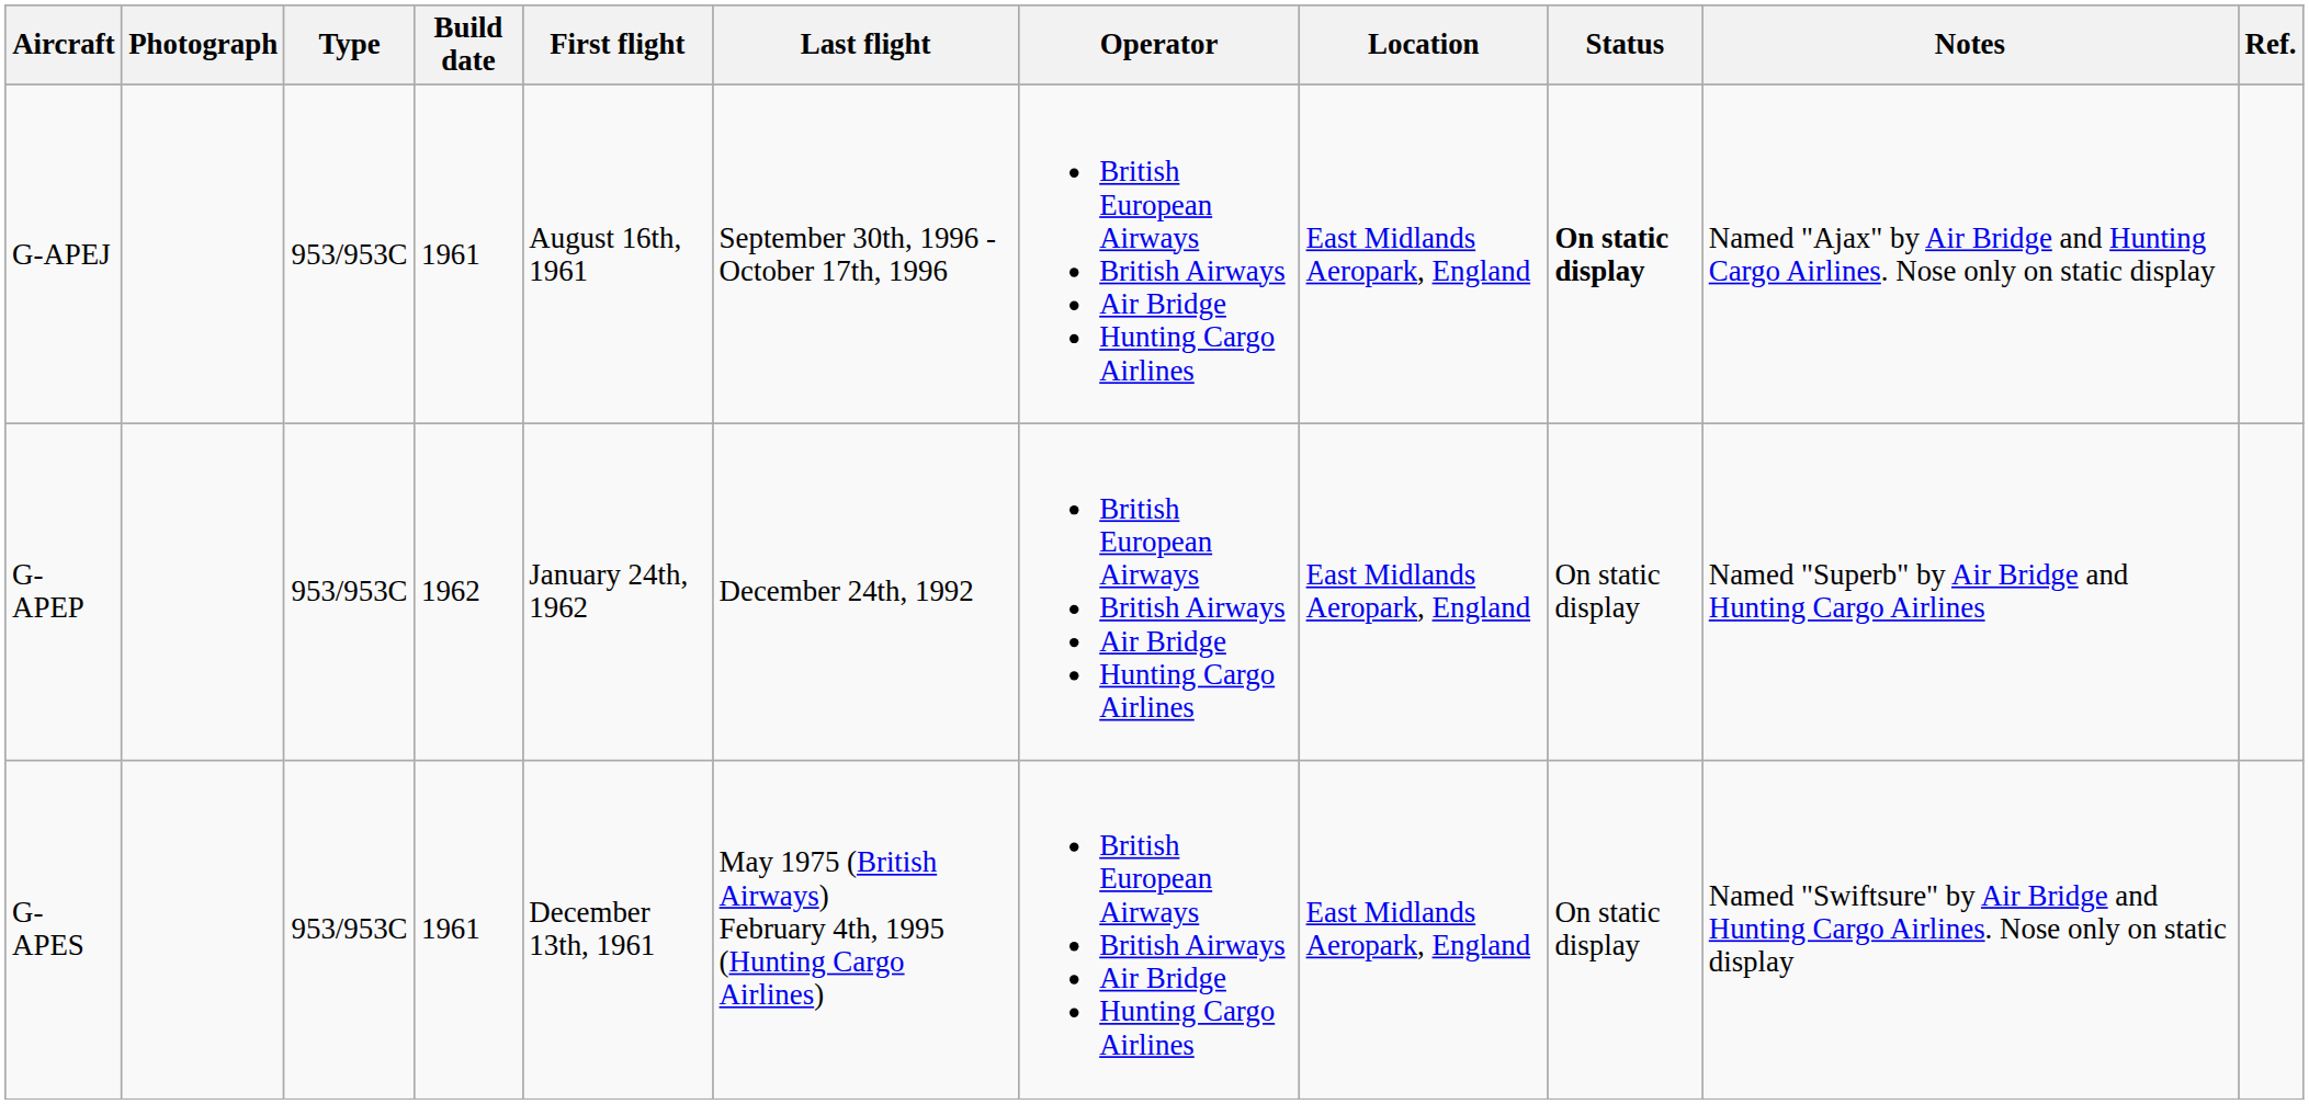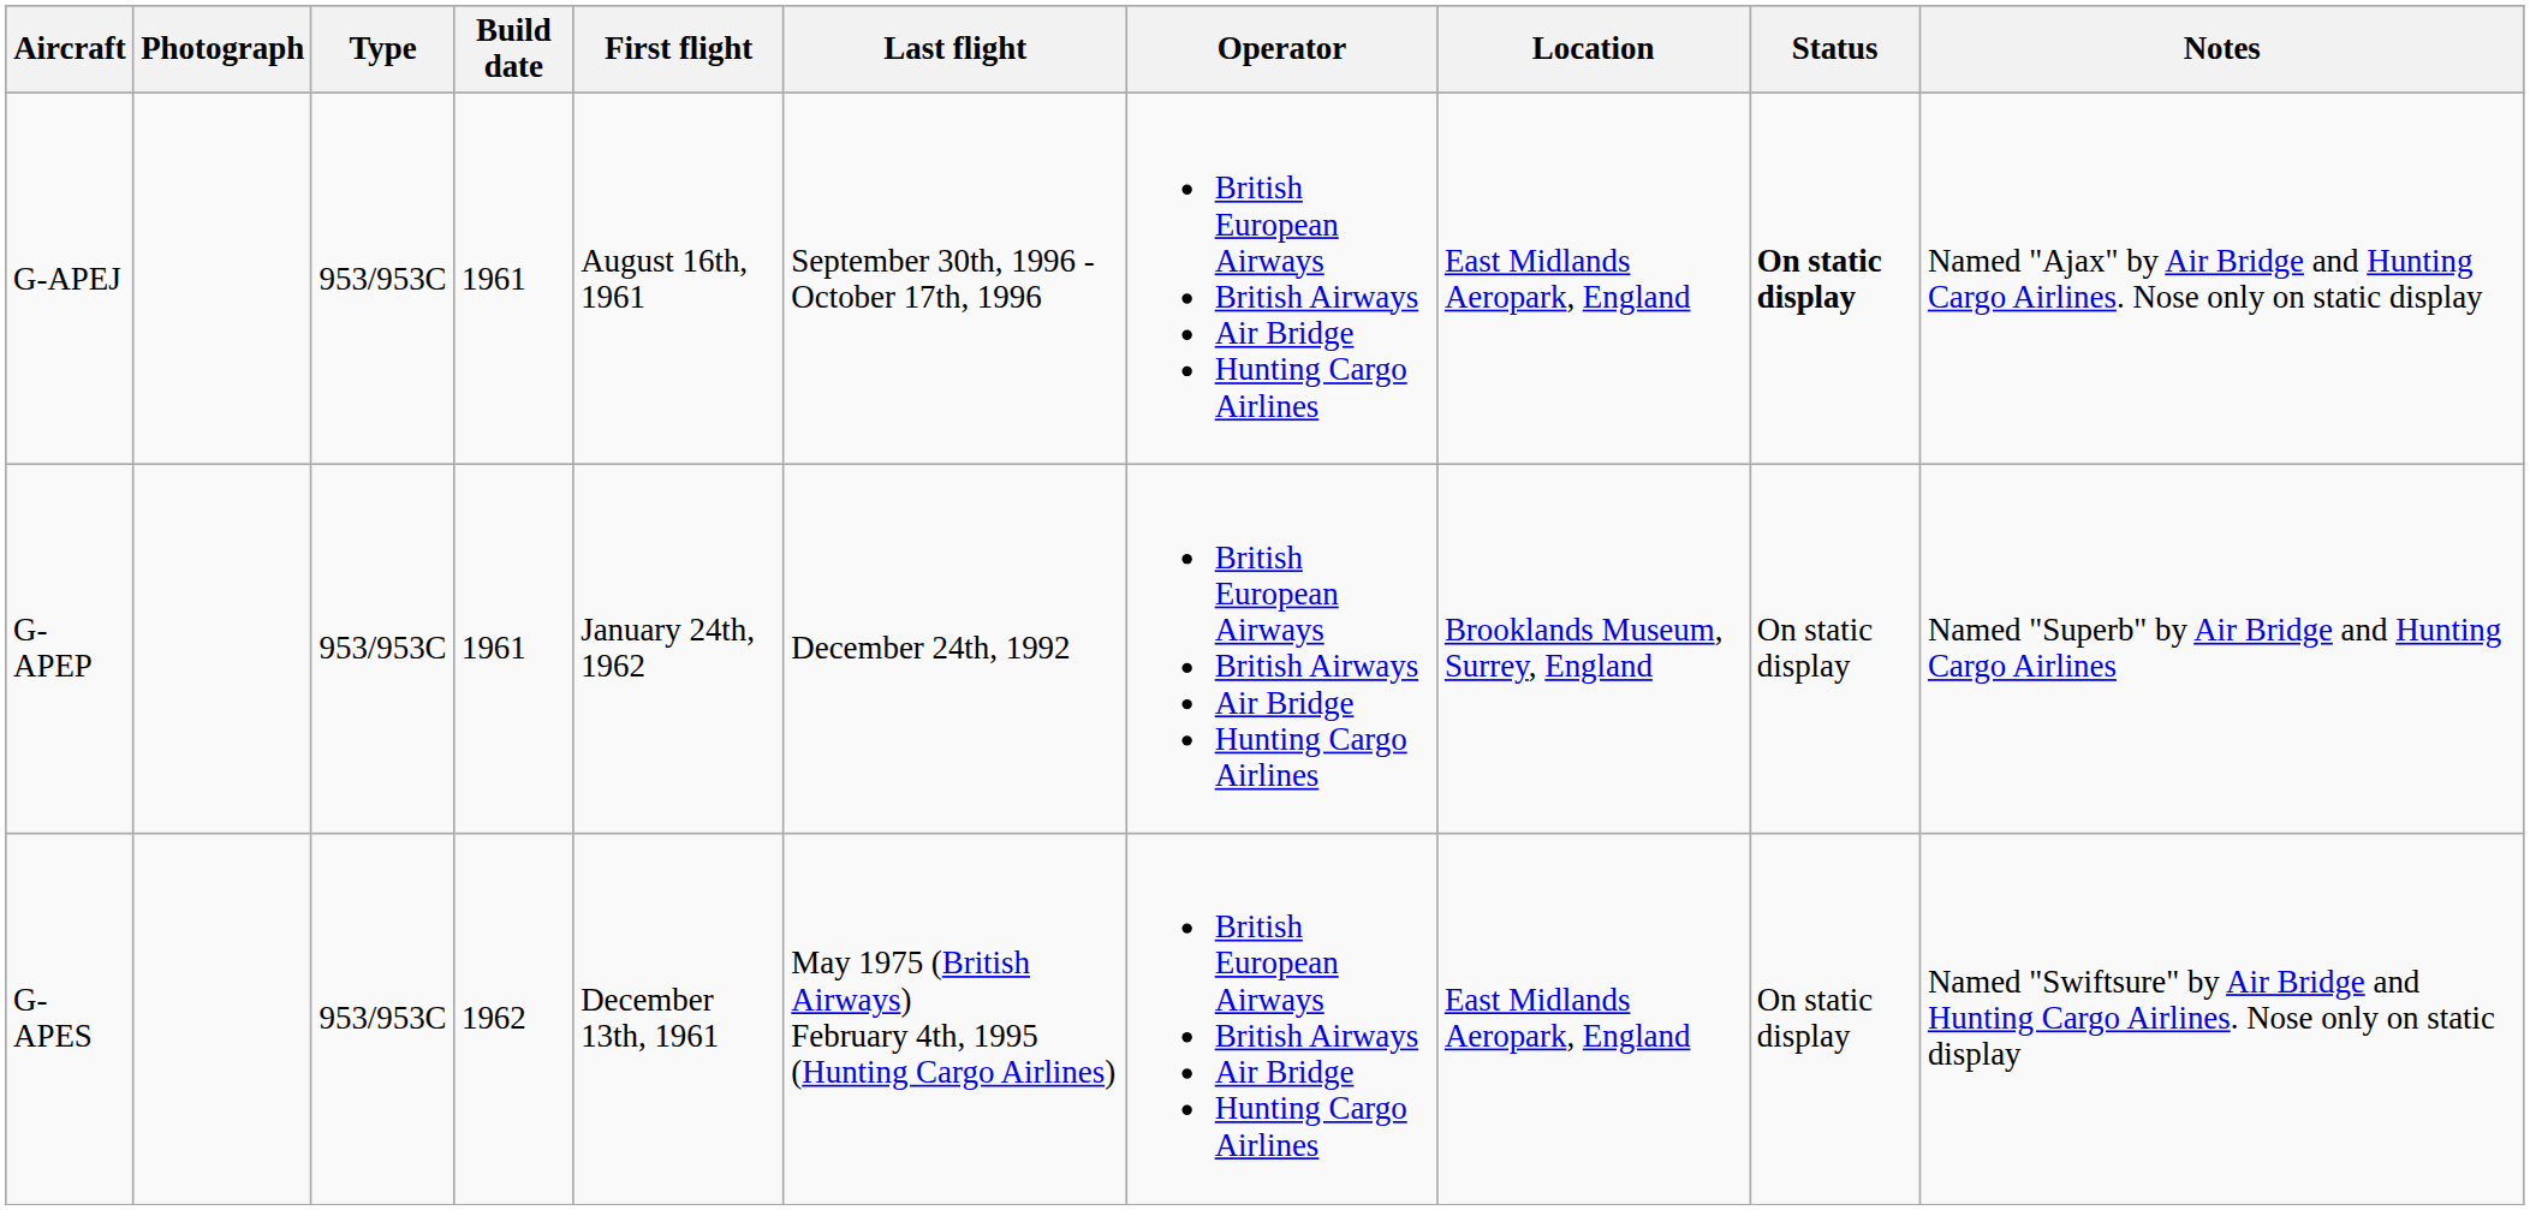- column: Ref.
G-APEP | Build date: 1962 -> 1961
G-APEP | Location: East Midlands Aeropark, England -> Brooklands Museum, Surrey, England
G-APES | Build date: 1961 -> 1962
